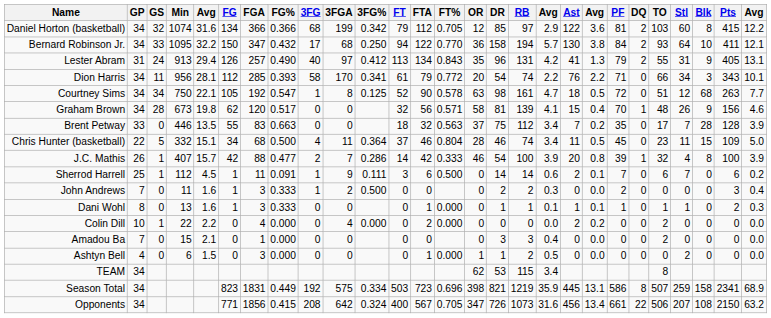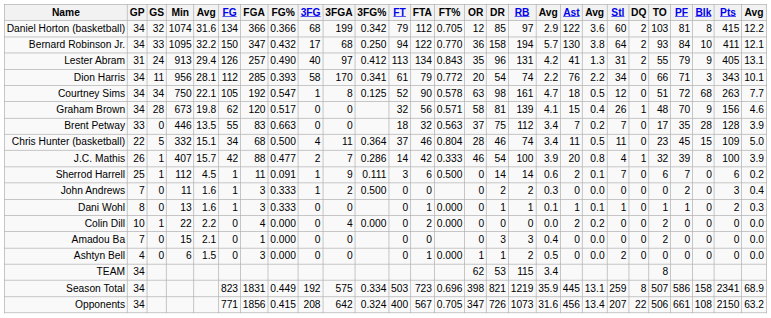columns swapped: PF <-> Stl
